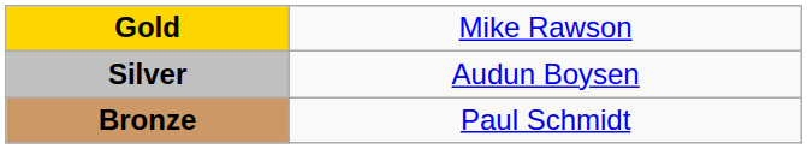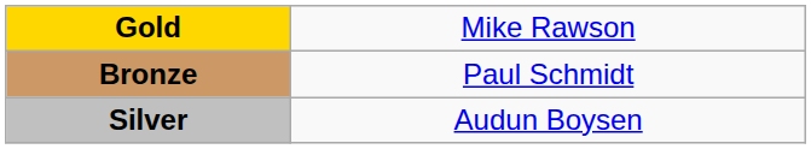rows swapped: Silver <-> Bronze
